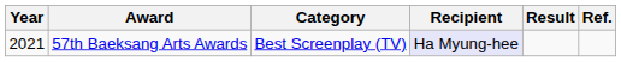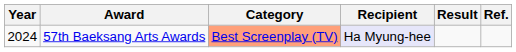57th Baeksang Arts Awards | Year: 2021 -> 2024
57th Baeksang Arts Awards | Category: no background -> lightsalmon background
